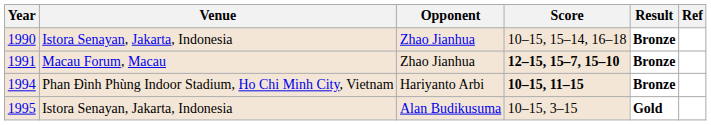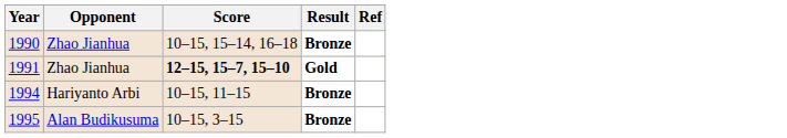- column: Venue | Istora Senayan, Jakarta, Indonesia | Macau Forum, Macau | Phan Đình Phùng Indoor Stadium, Ho Chi Minh City, Vietnam | Istora Senayan, Jakarta, Indonesia
1991 | Result: Bronze -> Gold
1994 | Score: bold -> normal
1995 | Result: Gold -> Bronze
